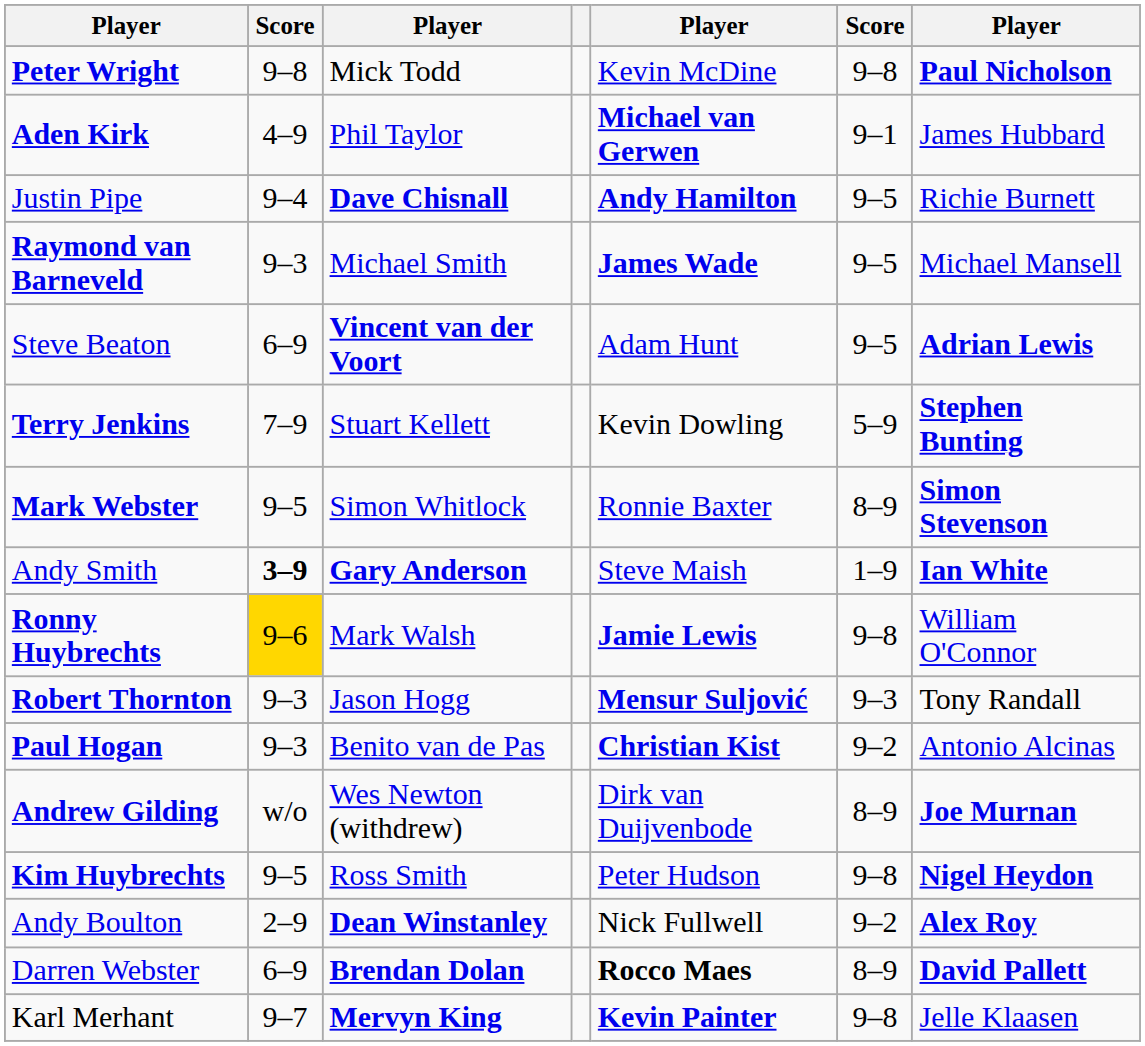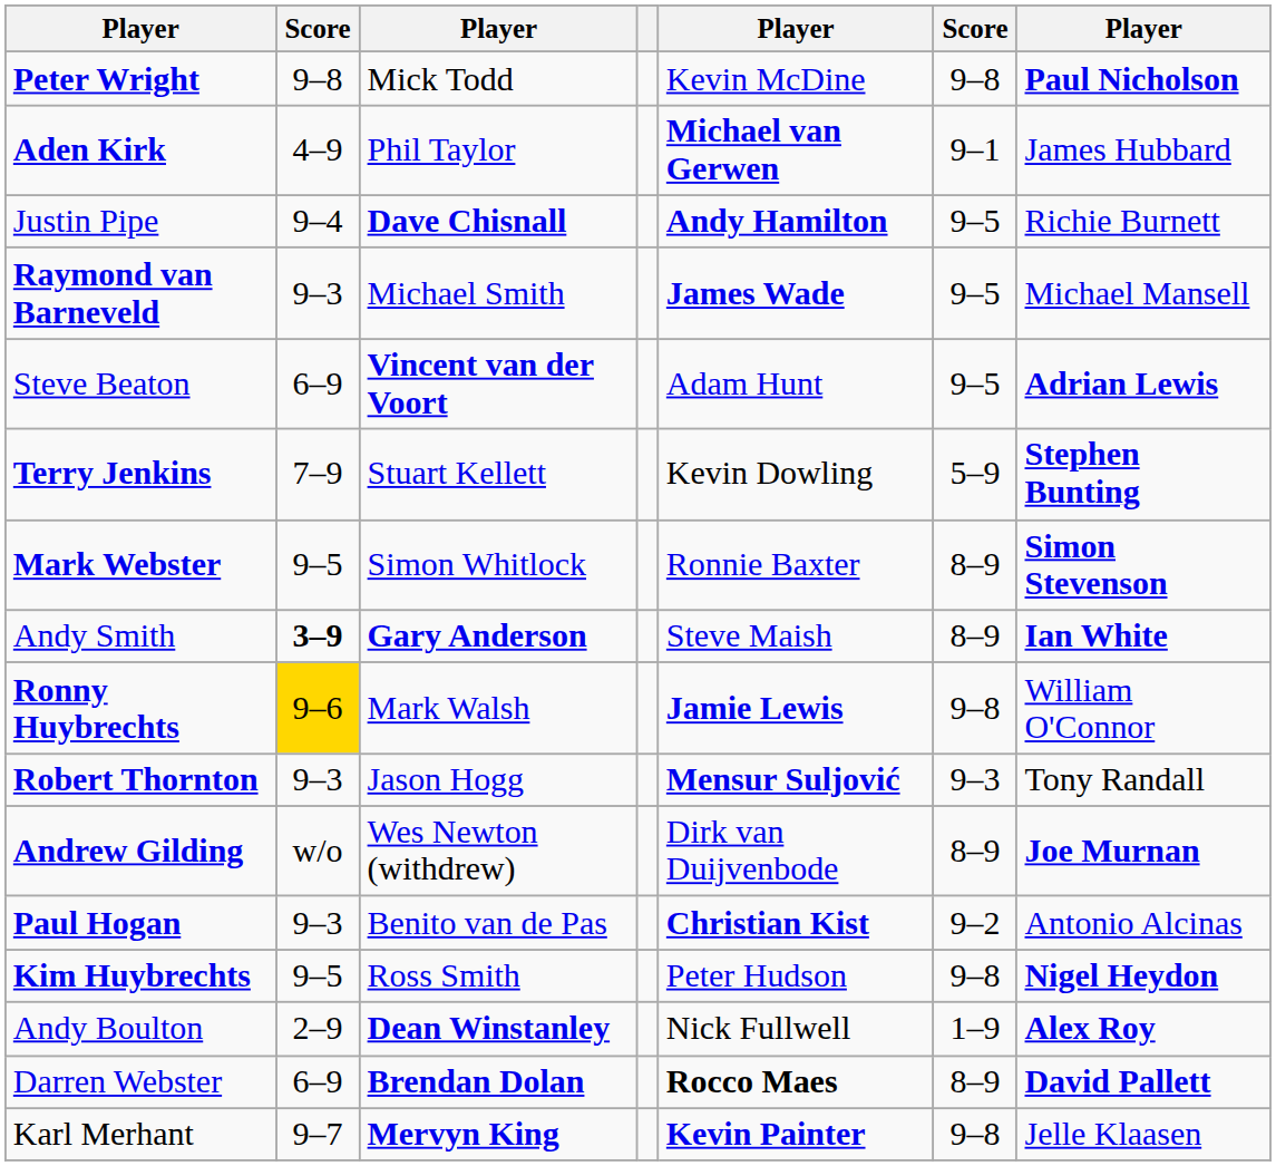Andy Smith | column 6: 1–9 -> 8–9
rows swapped: Paul Hogan <-> Andrew Gilding
Andy Boulton | column 6: 9–2 -> 1–9
